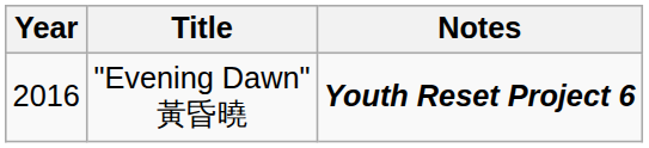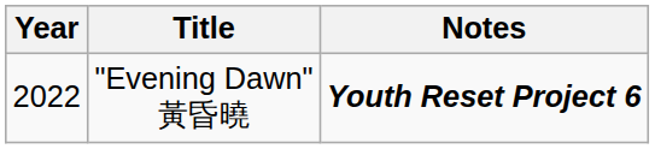"Evening Dawn" 黃昏曉 | Year: 2016 -> 2022
